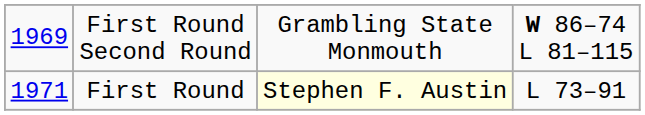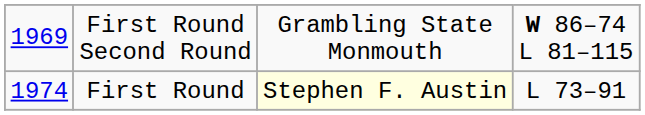First Round | column 1: 1971 -> 1974
